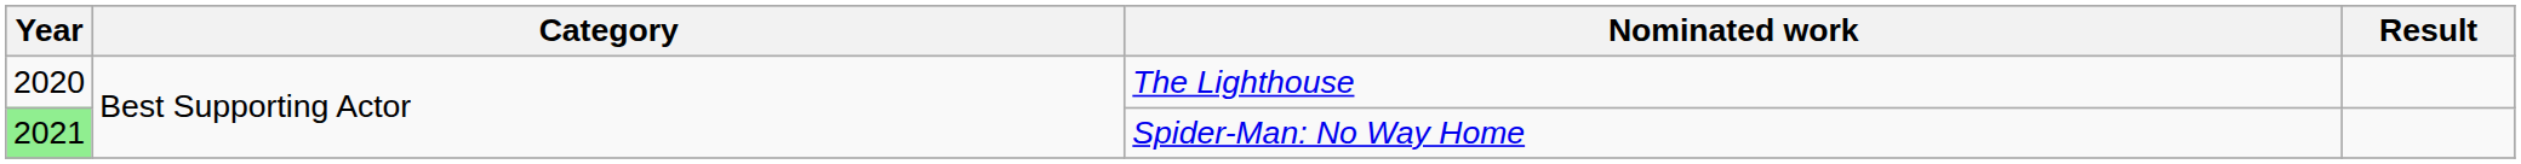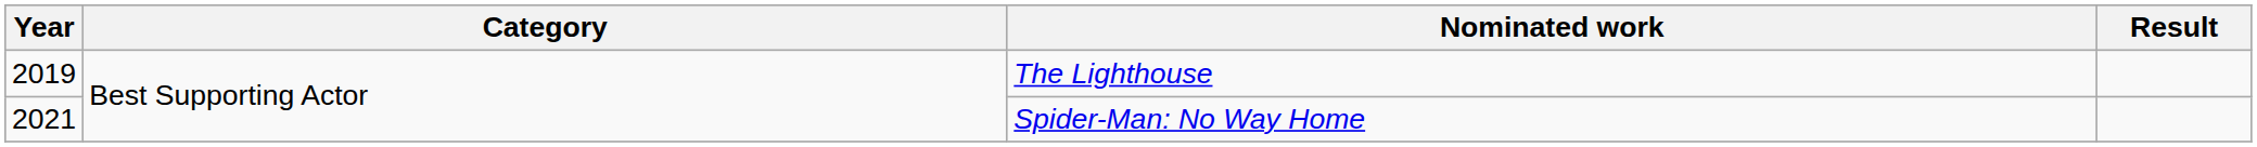The Lighthouse | Year: 2020 -> 2019
Spider-Man: No Way Home | Year: lightgreen background -> no background
